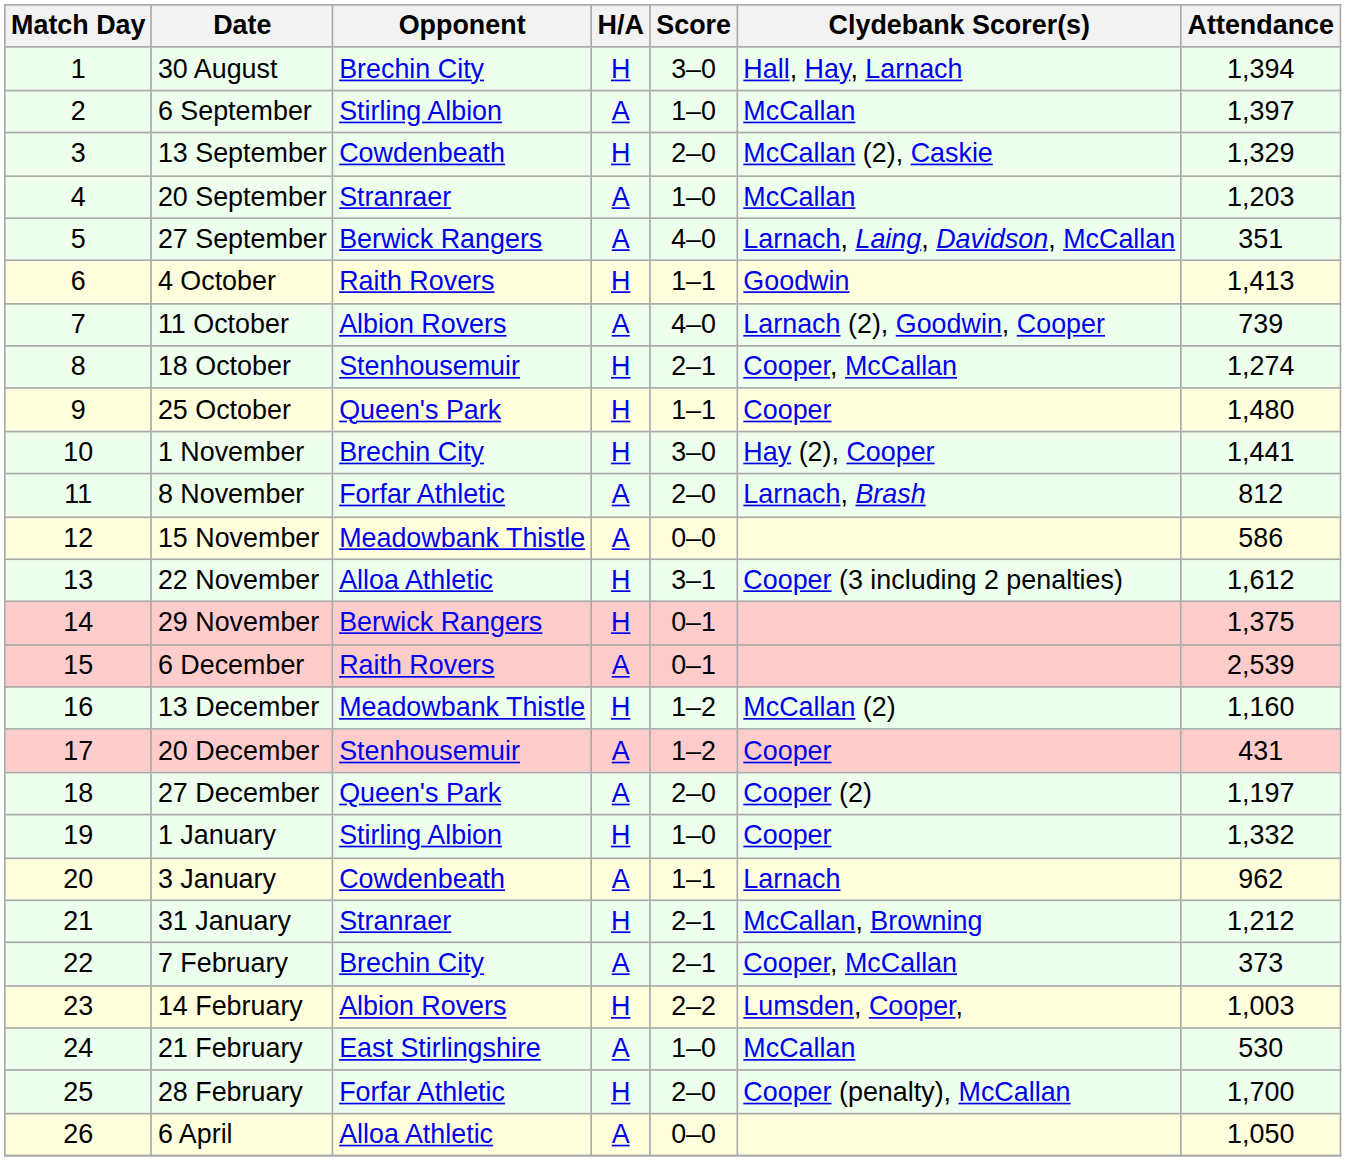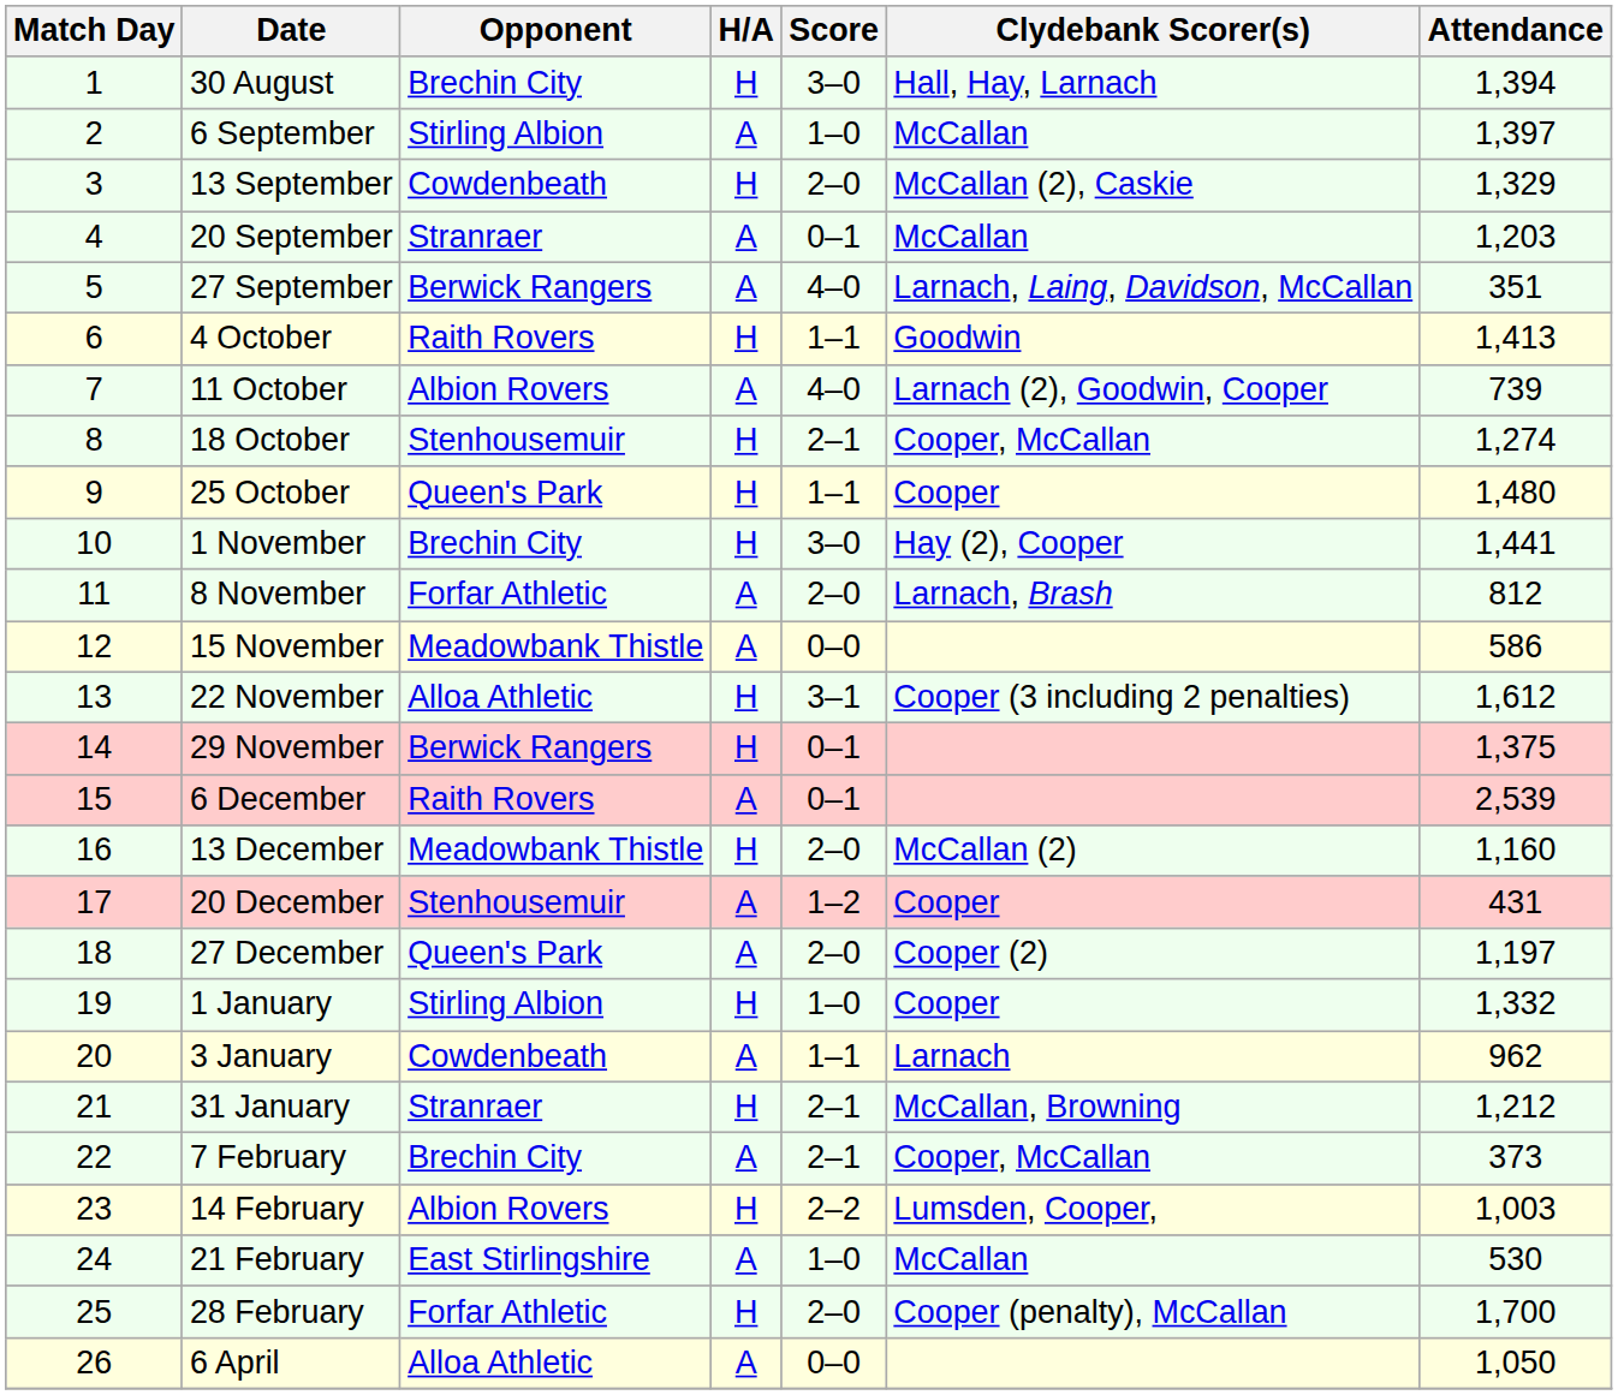20 September | Score: 1–0 -> 0–1
13 December | Score: 1–2 -> 2–0
